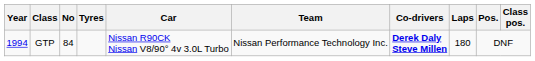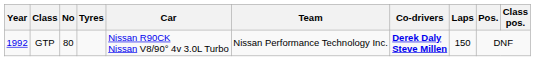GTP | Year: 1994 -> 1992
GTP | No: 84 -> 80
GTP | Laps: 180 -> 150
